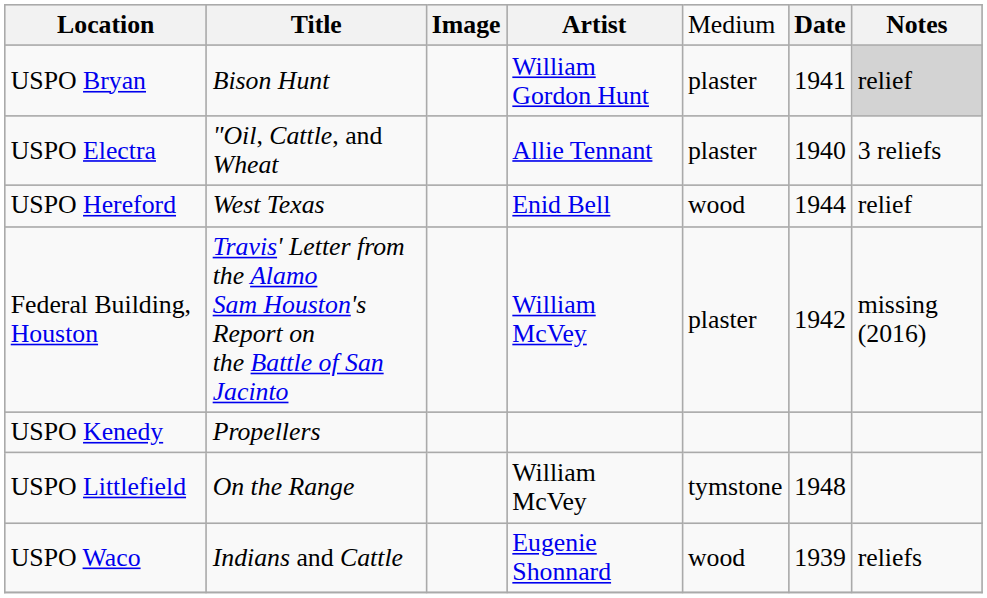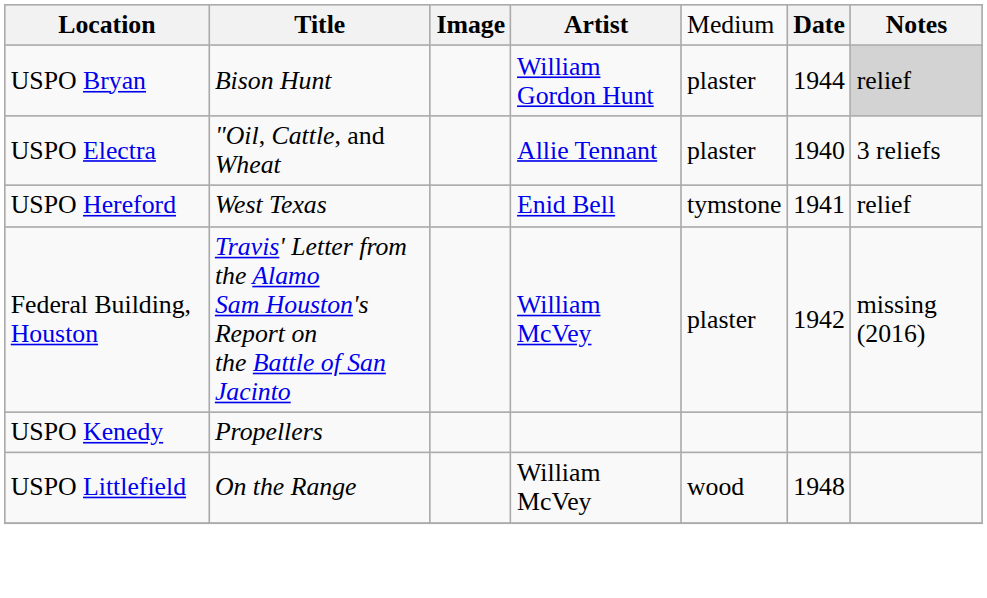USPO Bryan | column 6: 1941 -> 1944
USPO Hereford | column 5: wood -> tymstone
USPO Hereford | column 6: 1944 -> 1941
USPO Littlefield | column 5: tymstone -> wood
- row: USPO Waco | Indians and Cattle | Eugenie Shonnard | wood | 1939 | reliefs
